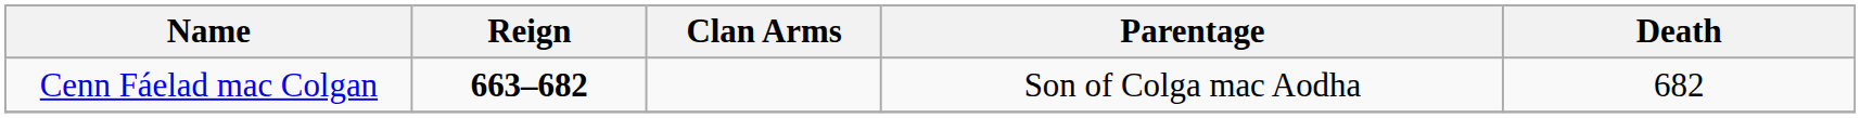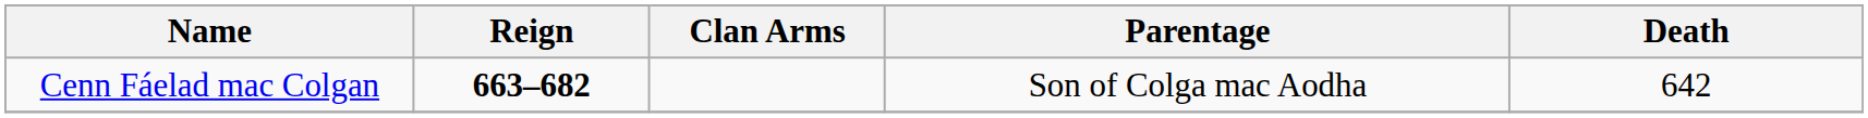Cenn Fáelad mac Colgan | Death: 682 -> 642
